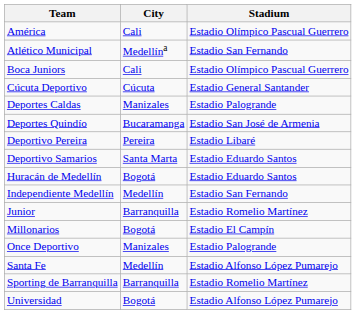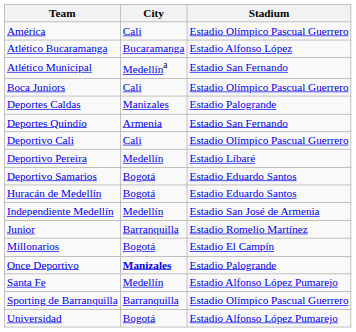+ row: Atlético Bucaramanga | Bucaramanga | Estadio Alfonso López
- row: Cúcuta Deportivo | Cúcuta | Estadio General Santander
Deportes Quindío | City: Bucaramanga -> Armenia
Deportes Quindío | Stadium: Estadio San José de Armenia -> Estadio San Fernando
+ row: Deportivo Cali | Cali | Estadio Olímpico Pascual Guerrero
Deportivo Pereira | City: Pereira -> Medellín
Deportivo Samarios | City: Santa Marta -> Bogotá
Independiente Medellín | Stadium: Estadio San Fernando -> Estadio San José de Armenia
Once Deportivo | City: normal -> bold
Sporting de Barranquilla | Stadium: Estadio Romelio Martínez -> Estadio Olímpico Pascual Guerrero
